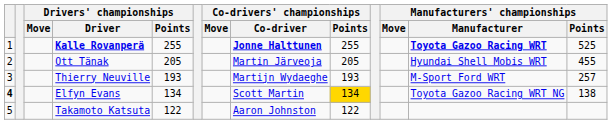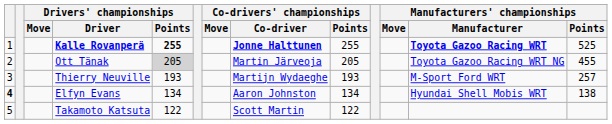Kalle Rovanperä | Drivers' championships / Points: normal -> bold
Ott Tänak | Drivers' championships / Points: no background -> lightgrey background
Ott Tänak | Manufacturers' championships / Manufacturer: Hyundai Shell Mobis WRT -> Toyota Gazoo Racing WRT NG
Elfyn Evans | Co-drivers' championships / Co-driver: Scott Martin -> Aaron Johnston
Elfyn Evans | Co-drivers' championships / Points: gold background -> no background
Elfyn Evans | Manufacturers' championships / Manufacturer: Toyota Gazoo Racing WRT NG -> Hyundai Shell Mobis WRT
Takamoto Katsuta | Co-drivers' championships / Co-driver: Aaron Johnston -> Scott Martin
